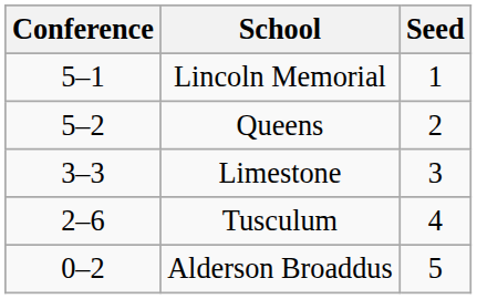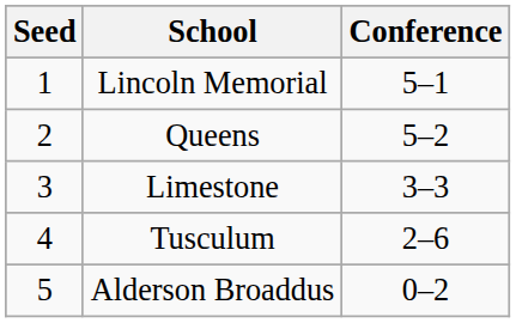columns swapped: Seed <-> Conference
